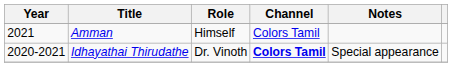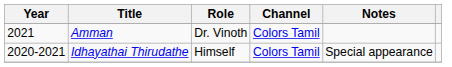Amman | Role: Himself -> Dr. Vinoth
Idhayathai Thirudathe | Role: Dr. Vinoth -> Himself
Idhayathai Thirudathe | Channel: bold -> normal
